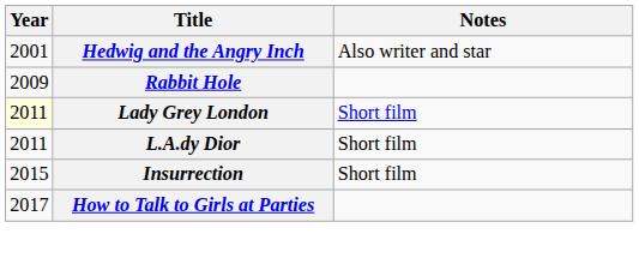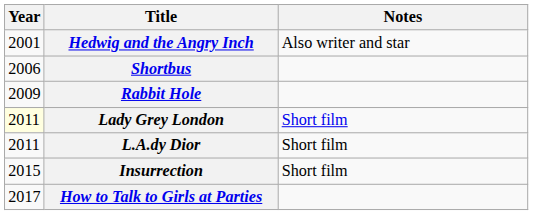+ row: 2006 | Shortbus
